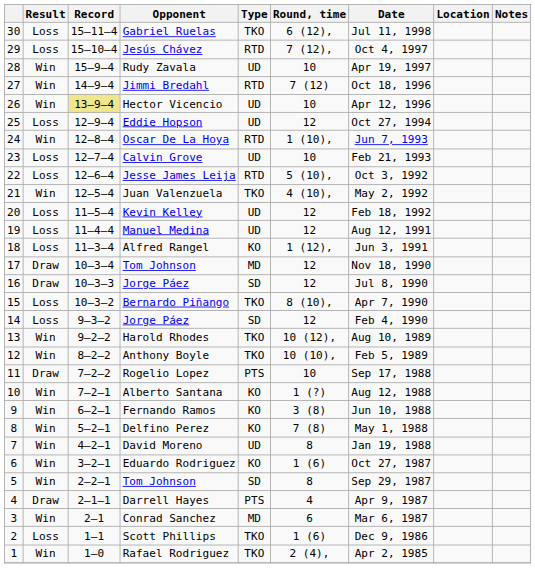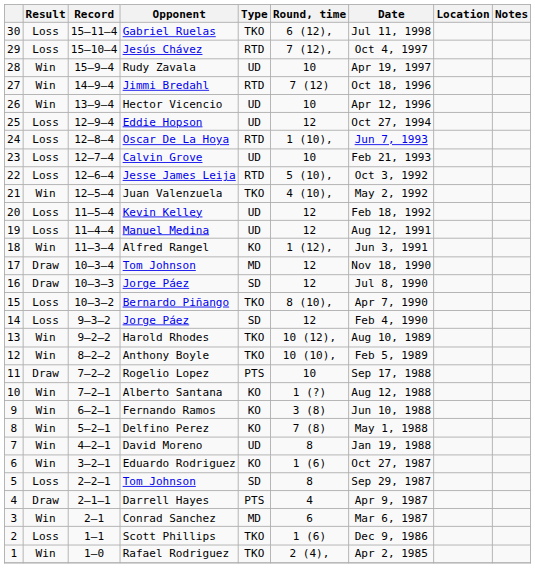Hector Vicencio | Record: khaki background -> no background
Oscar De La Hoya | Result: Win -> Loss
Alfred Rangel | Result: Loss -> Win
5 / Tom Johnson | Result: Win -> Loss
